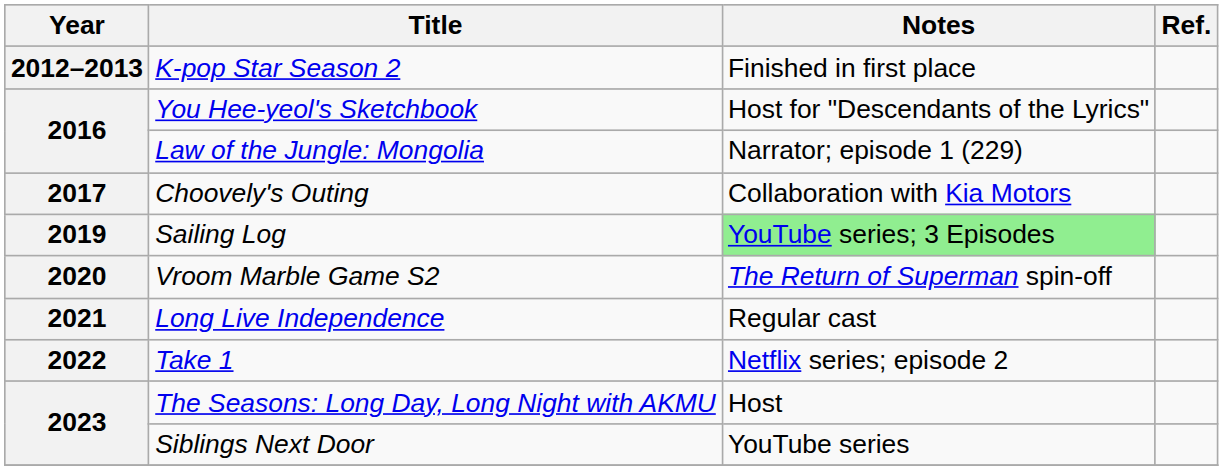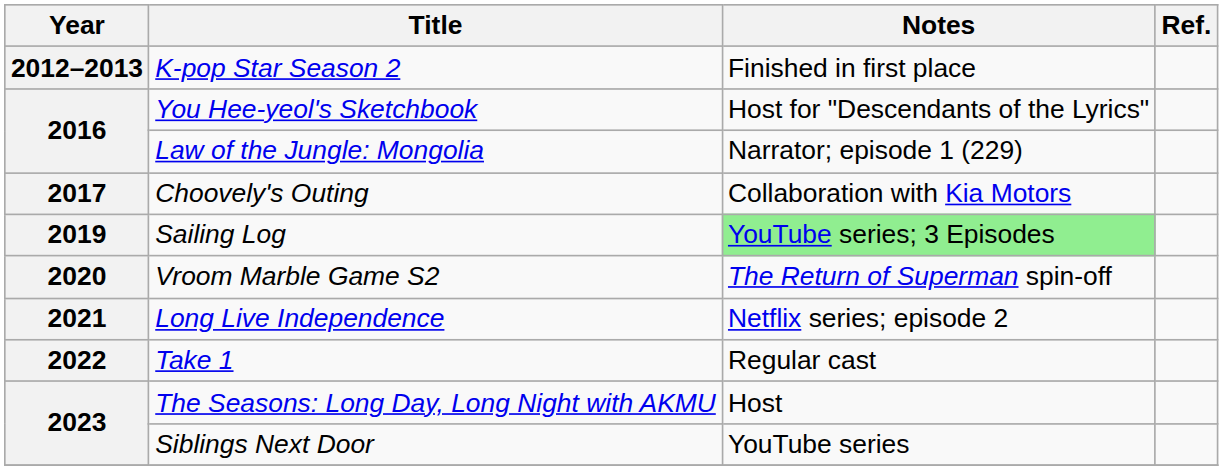Long Live Independence | Notes: Regular cast -> Netflix series; episode 2
Take 1 | Notes: Netflix series; episode 2 -> Regular cast
